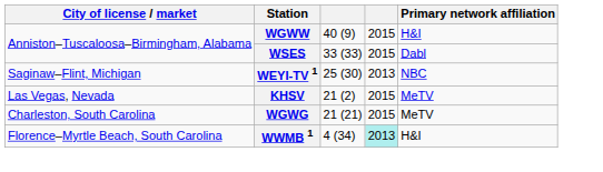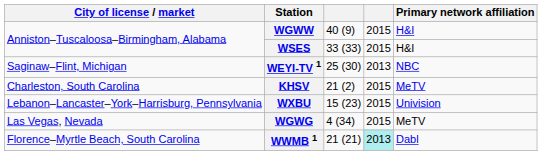WSES | Primary network affiliation: Dabl -> H&I
KHSV | City of license / market: Las Vegas, Nevada -> Charleston, South Carolina
+ row: Lebanon–Lancaster–York–Harrisburg, Pennsylvania | WXBU | 15 (23) | 2015 | Univision
WGWG | City of license / market: Charleston, South Carolina -> Las Vegas, Nevada
WGWG | column 3: 21 (21) -> 4 (34)
WWMB 1 | column 3: 4 (34) -> 21 (21)
WWMB 1 | Primary network affiliation: H&I -> Dabl
